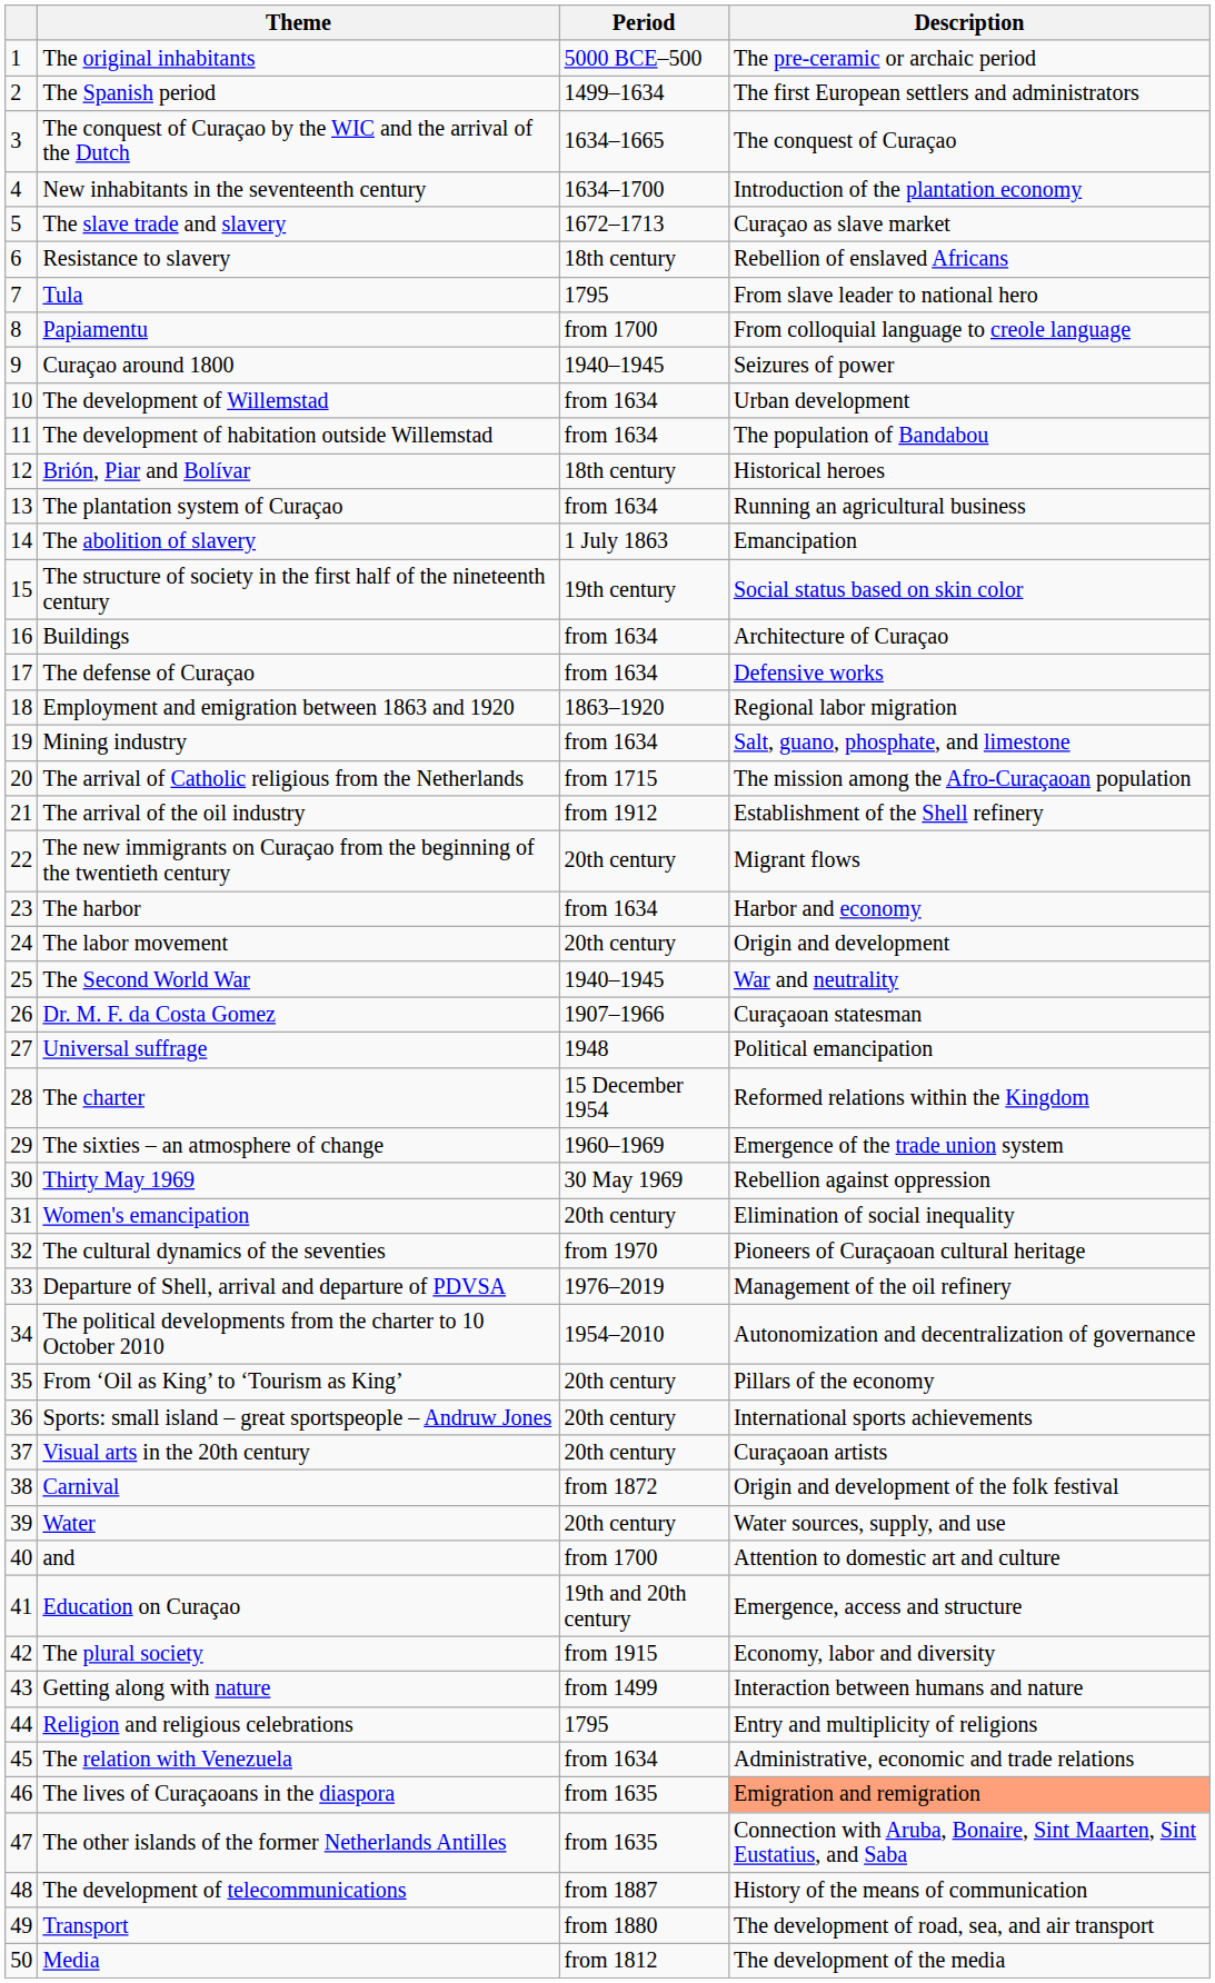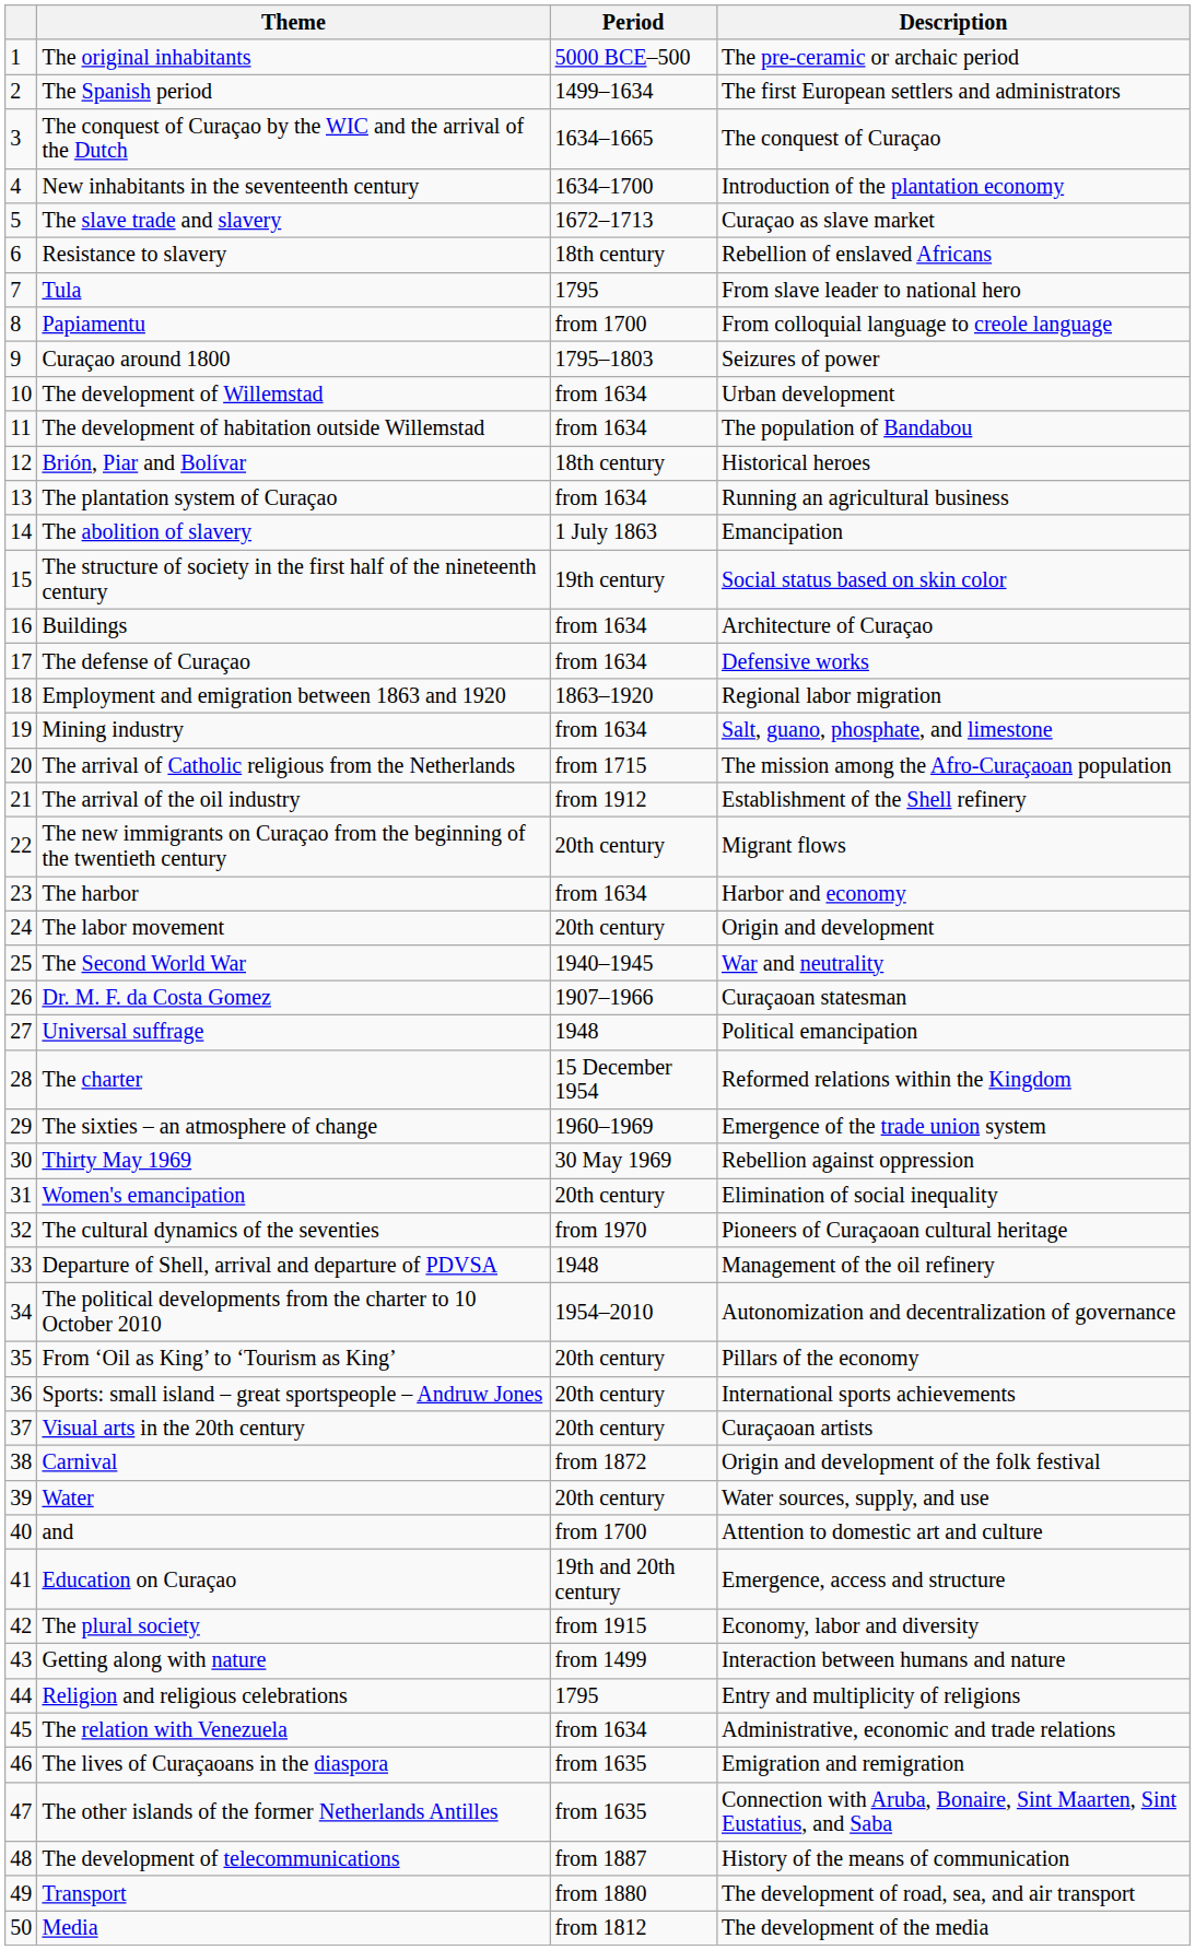Curaçao around 1800 | Period: 1940–1945 -> 1795–1803
Departure of Shell, arrival and departure of PDVSA | Period: 1976–2019 -> 1948
The lives of Curaçaoans in the diaspora | Description: lightsalmon background -> no background
